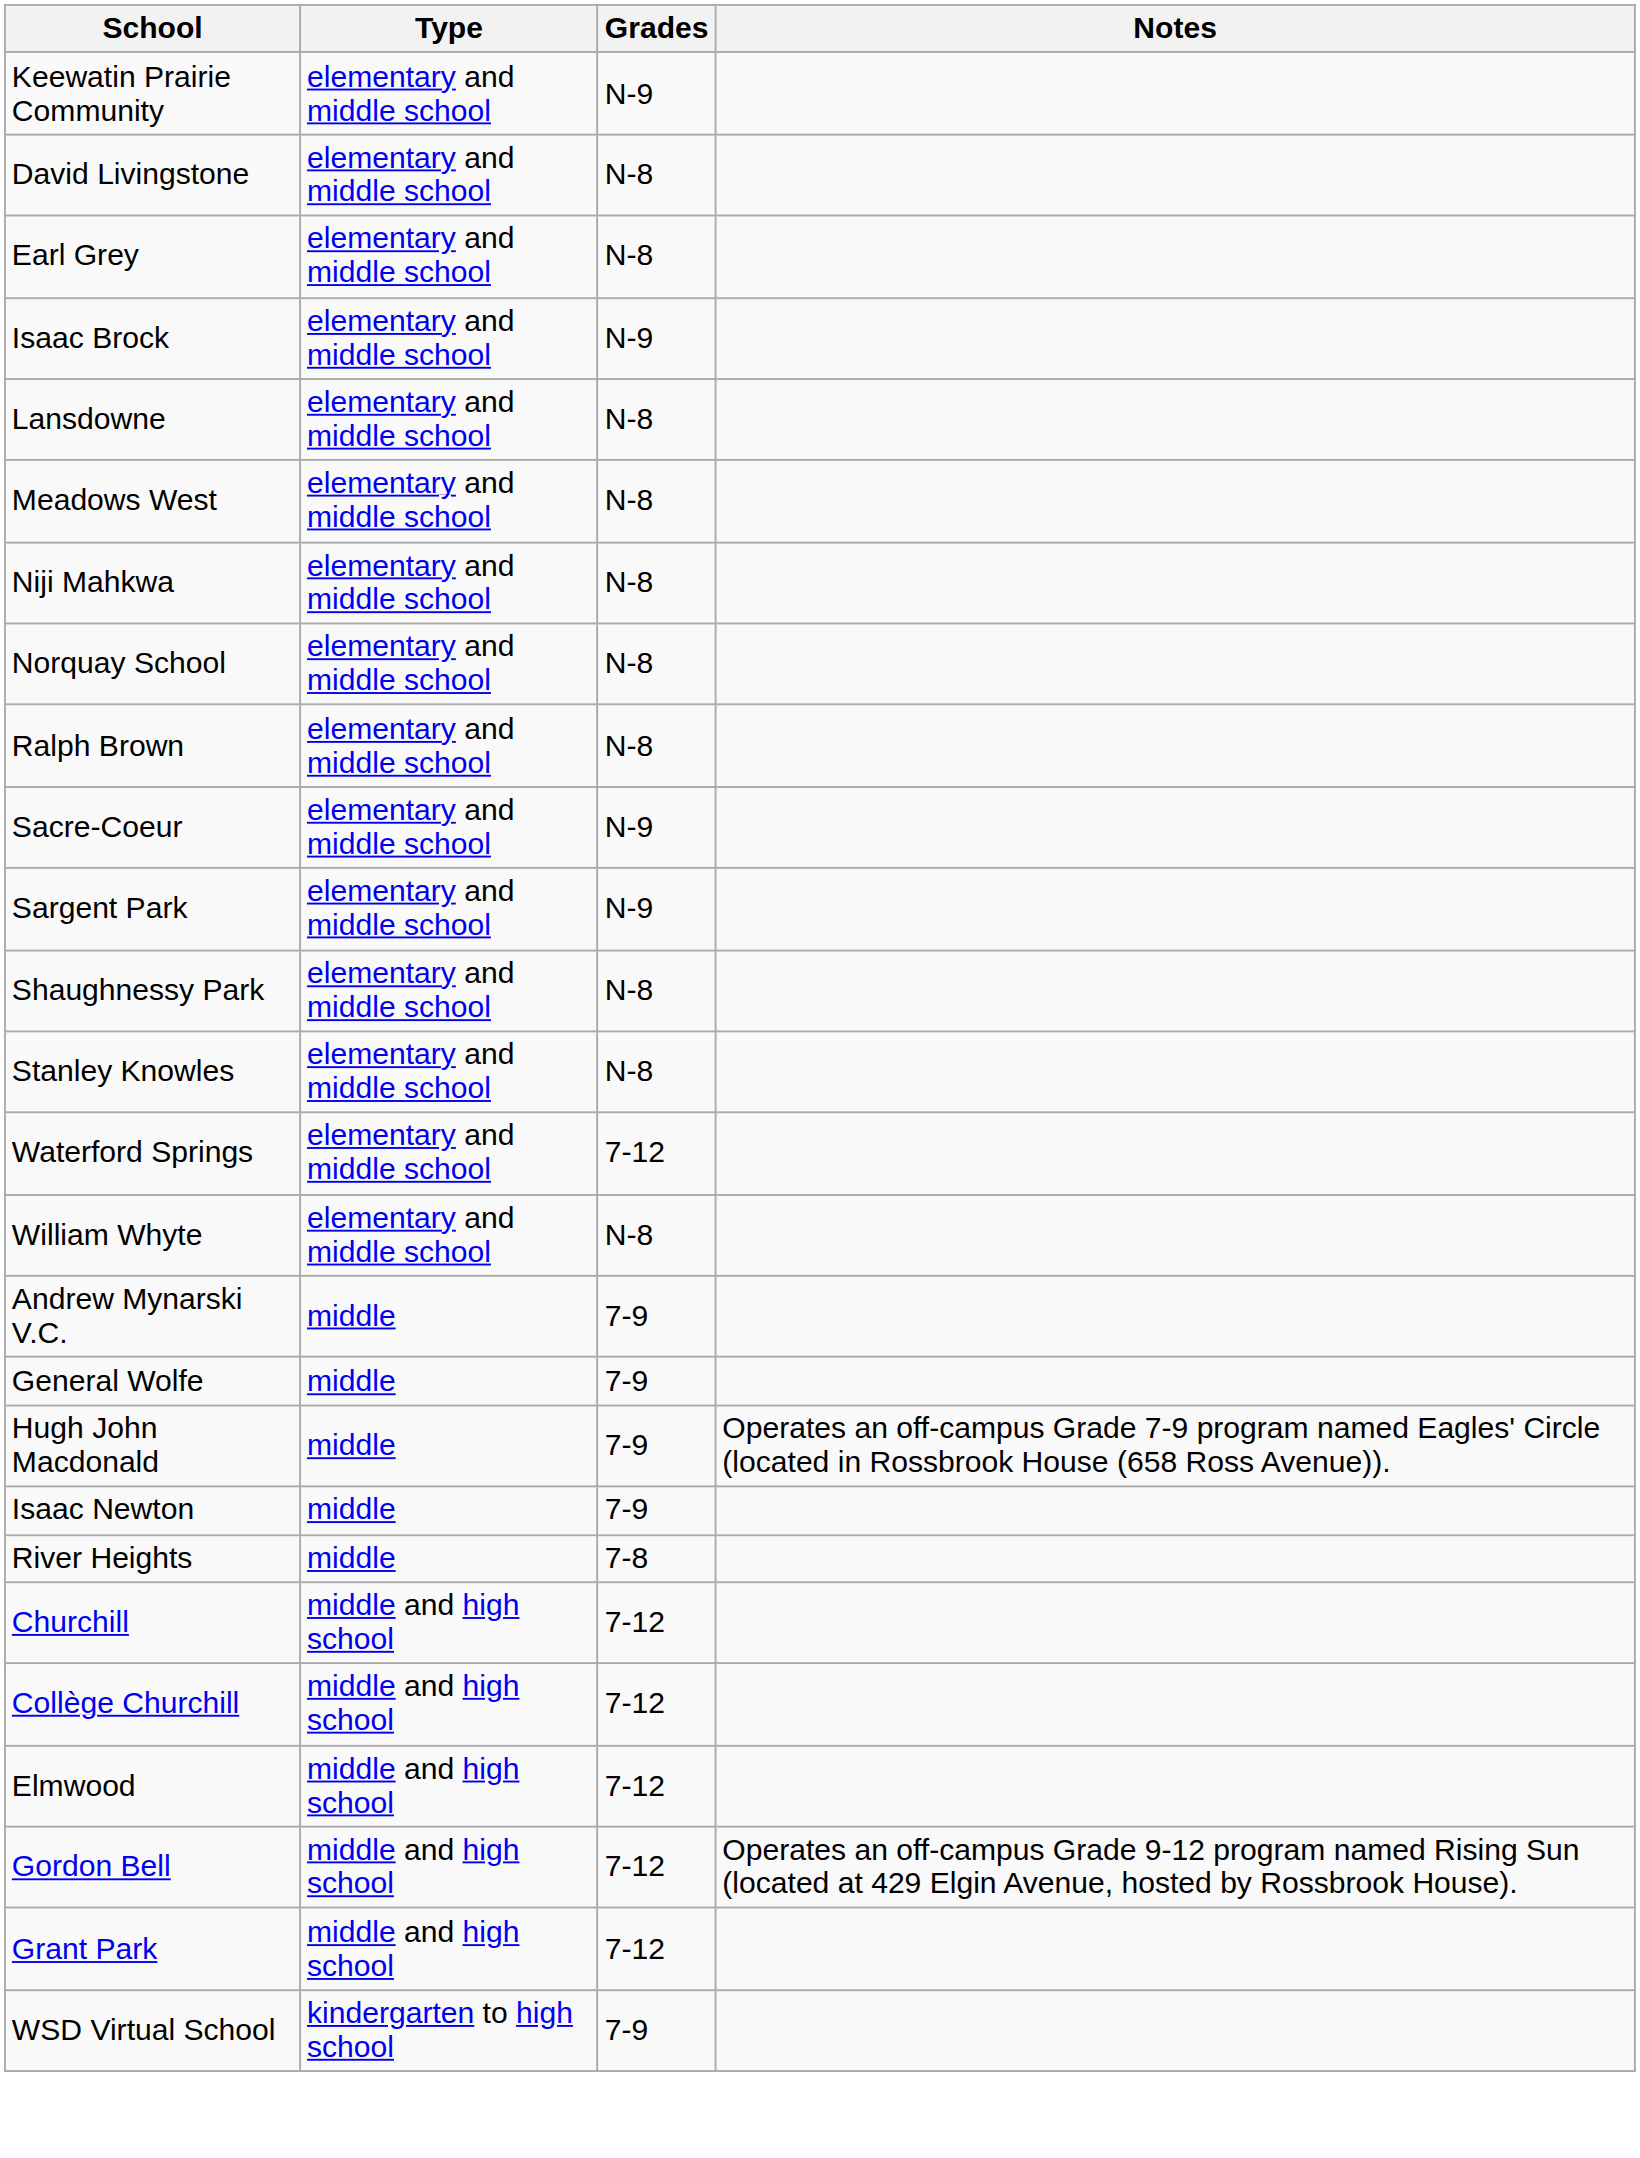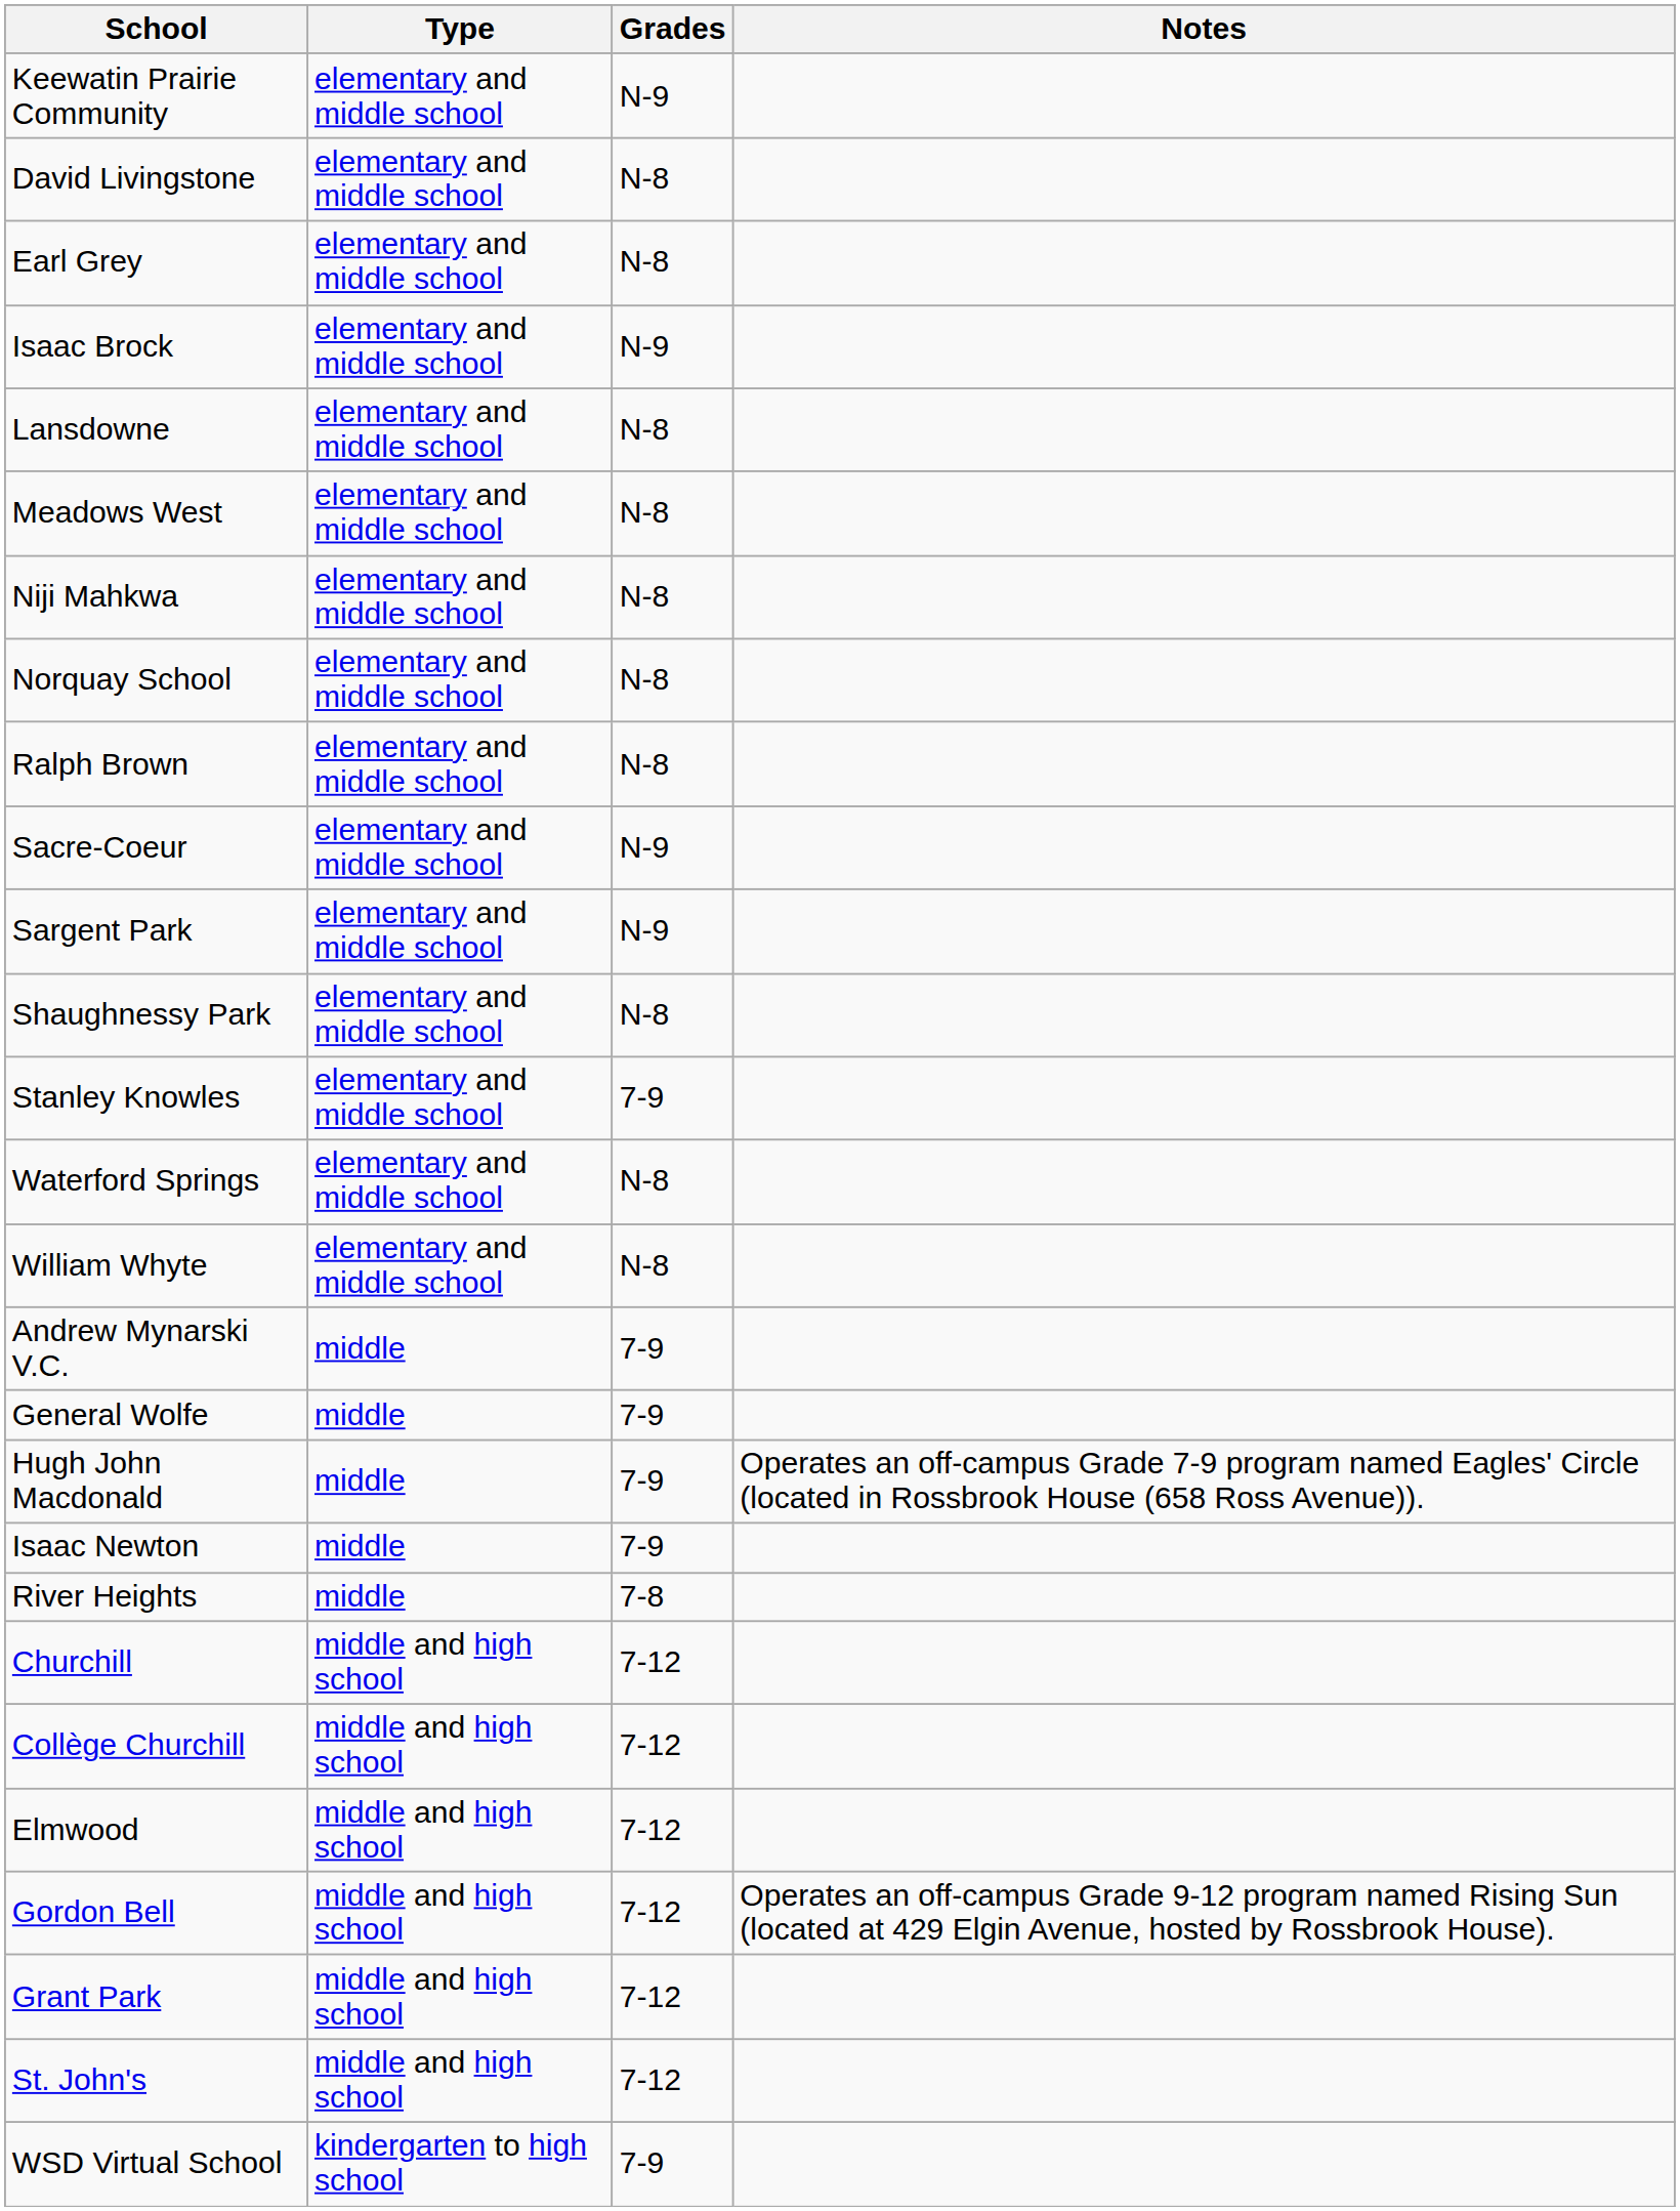Stanley Knowles | Grades: N-8 -> 7-9
Waterford Springs | Grades: 7-12 -> N-8
+ row: St. John's | middle and high school | 7-12
